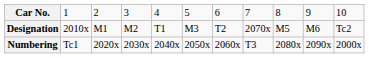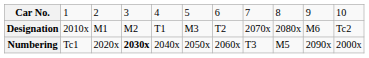Designation | column 9: M5 -> 2080x
Numbering | column 4: normal -> bold
Numbering | column 9: 2080x -> M5
